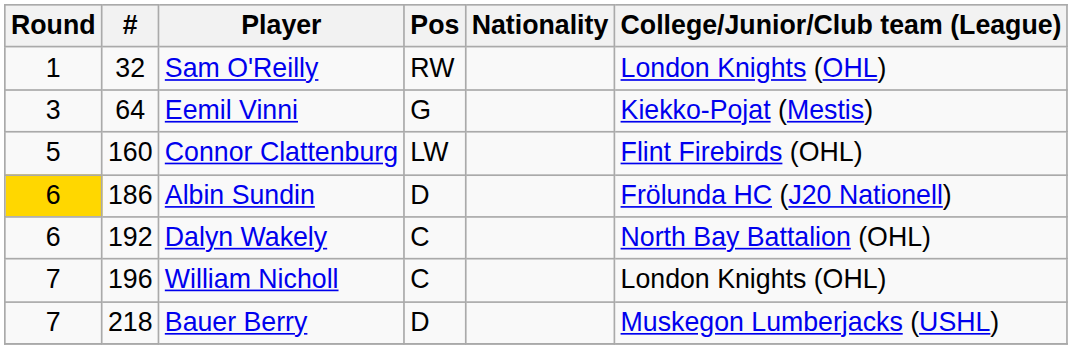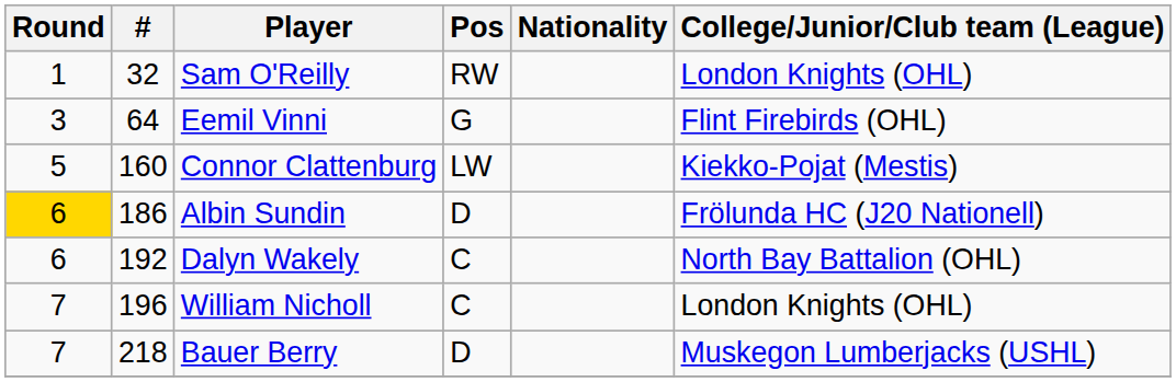Eemil Vinni | College/Junior/Club team (League): Kiekko-Pojat (Mestis) -> Flint Firebirds (OHL)
Connor Clattenburg | College/Junior/Club team (League): Flint Firebirds (OHL) -> Kiekko-Pojat (Mestis)
